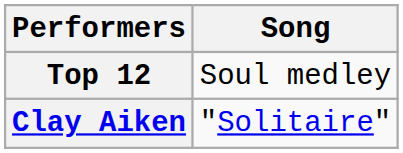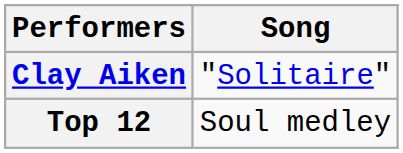rows swapped: Top 12 <-> Clay Aiken
